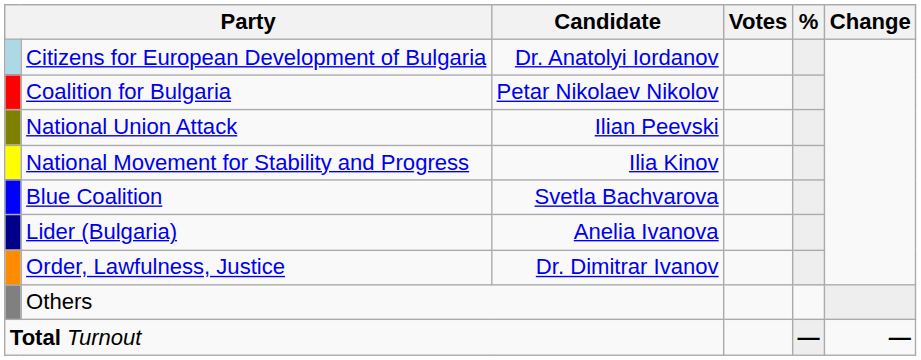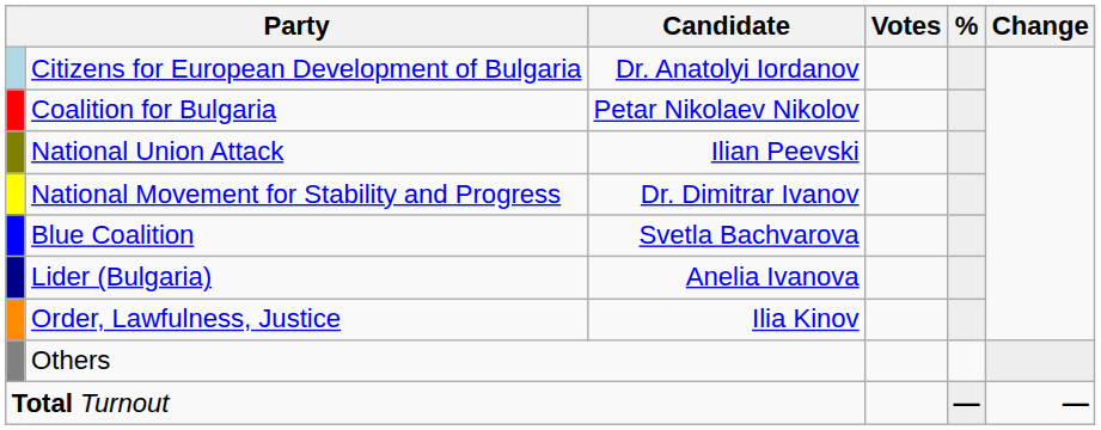National Movement for Stability and Progress | Candidate: Ilia Kinov -> Dr. Dimitrar Ivanov
Order, Lawfulness, Justice | Candidate: Dr. Dimitrar Ivanov -> Ilia Kinov
